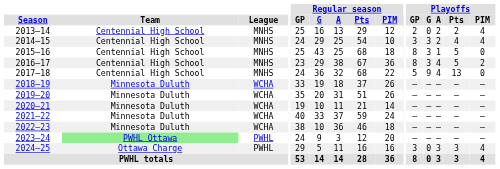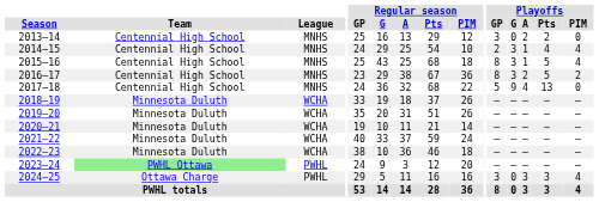2013–14 | Playoffs / GP: 2 -> 3
2013–14 | Playoffs / PIM: 4 -> 0
2014–15 | Playoffs / GP: 3 -> 2
2014–15 | Playoffs / A: 2 -> 1
2015–16 | Playoffs / PIM: 0 -> 4
2016–17 | Playoffs / A: 4 -> 2
